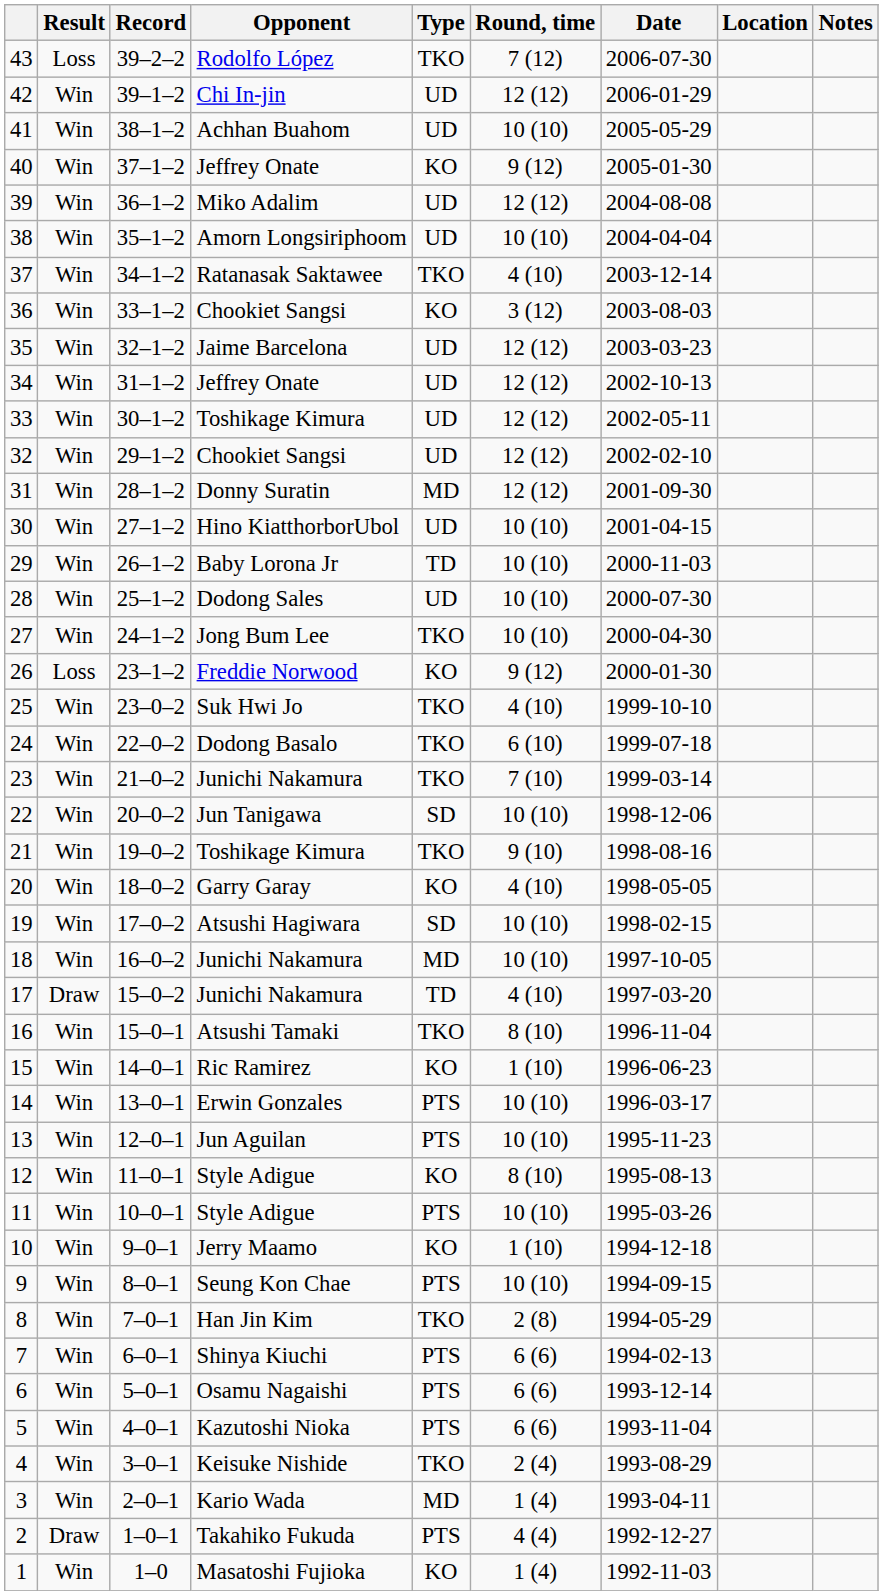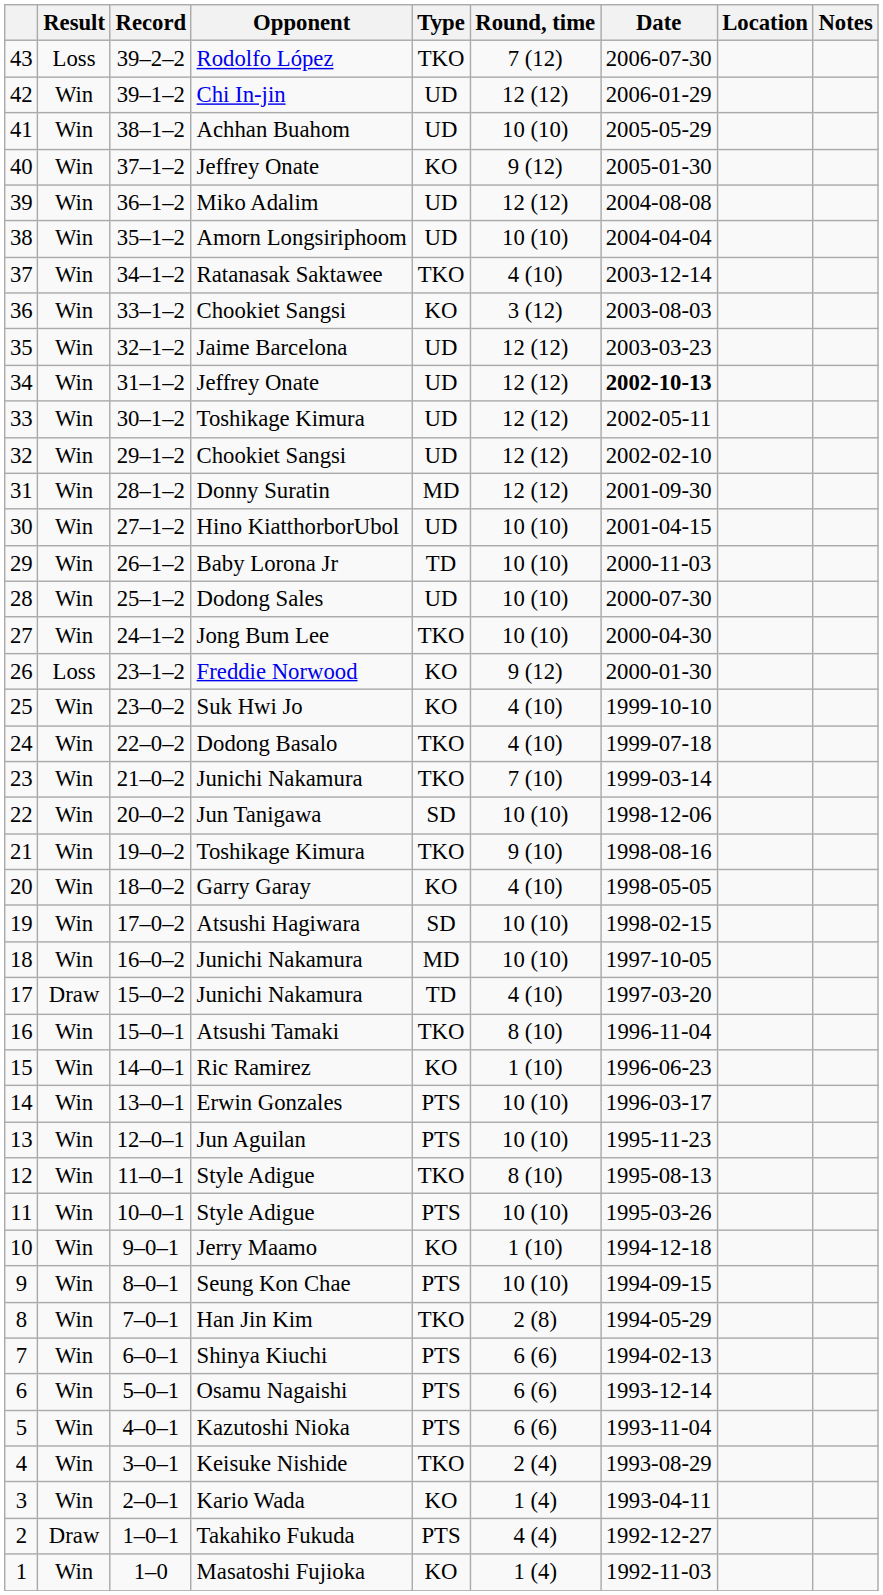34 | Date: normal -> bold
25 | Type: TKO -> KO
24 | Round, time: 6 (10) -> 4 (10)
12 | Type: KO -> TKO
3 | Type: MD -> KO
